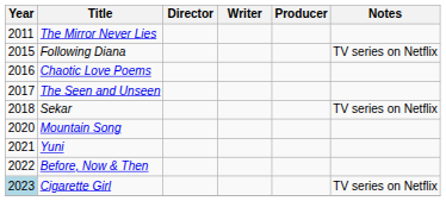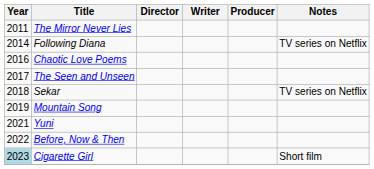Following Diana | Year: 2015 -> 2014
Mountain Song | Year: 2020 -> 2019
Cigarette Girl | Notes: TV series on Netflix -> Short film
